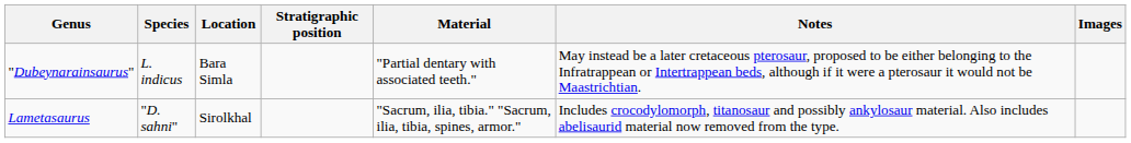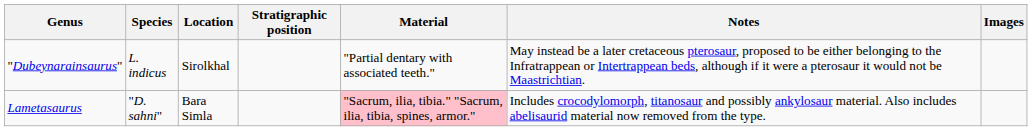"Dubeynarainsaurus" | Location: Bara Simla -> Sirolkhal
Lametasaurus | Location: Sirolkhal -> Bara Simla
Lametasaurus | Material: no background -> pink background
